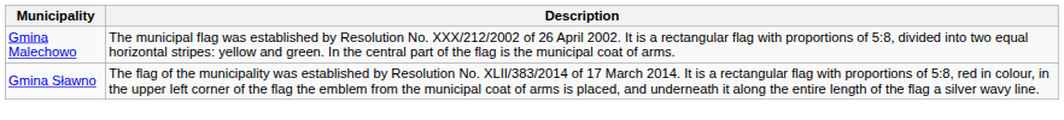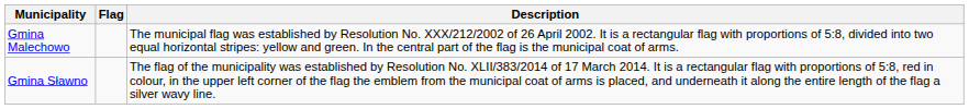+ column: Flag
